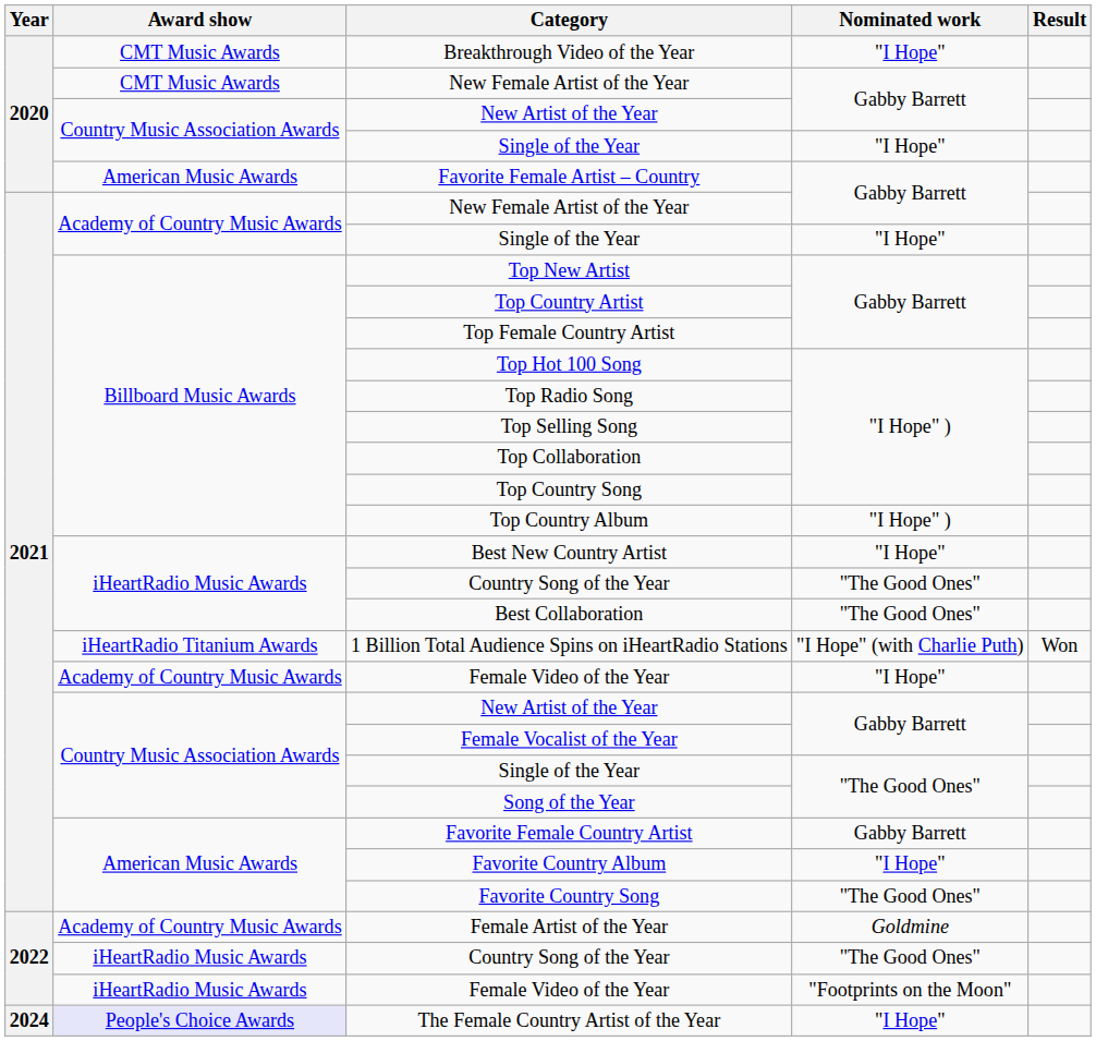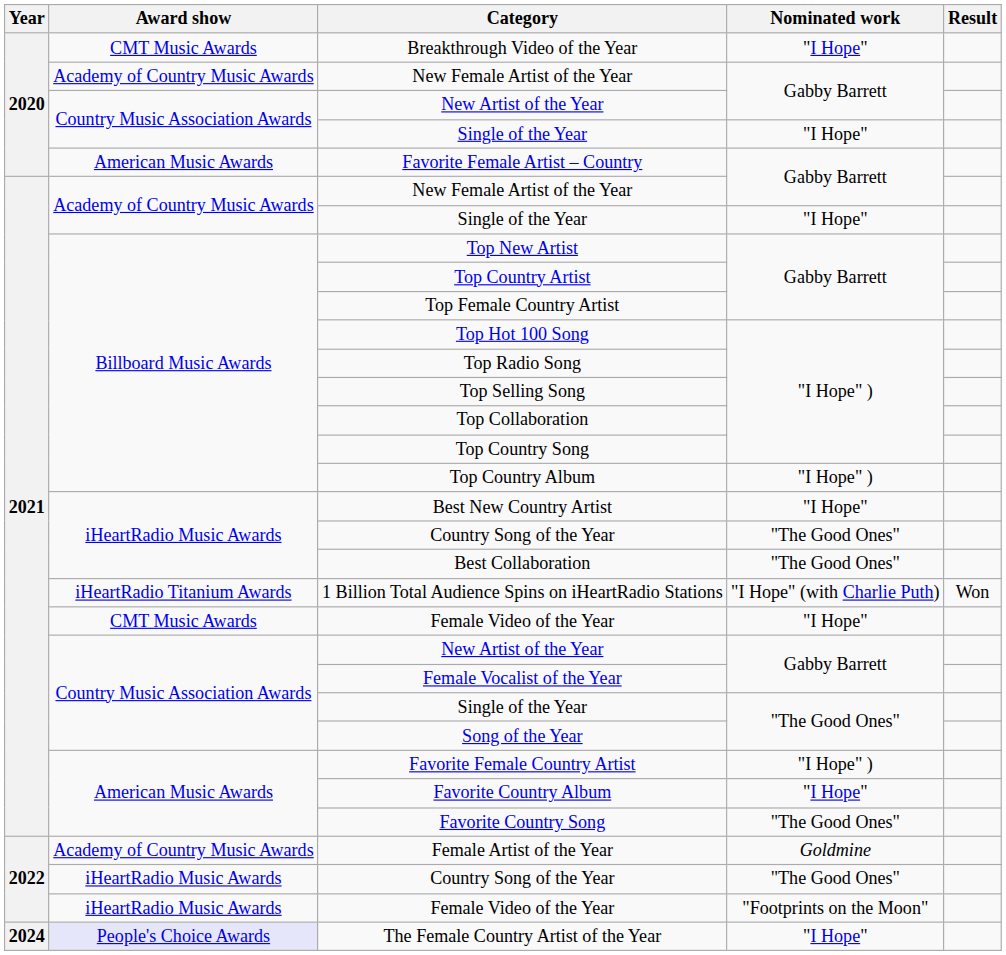2020 / New Female Artist of the Year | Award show: CMT Music Awards -> Academy of Country Music Awards
2021 / Female Video of the Year | Award show: Academy of Country Music Awards -> CMT Music Awards
Favorite Female Country Artist | Nominated work: Gabby Barrett -> "I Hope" )
